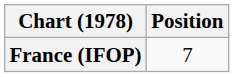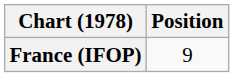France (IFOP) | Position: 7 -> 9
